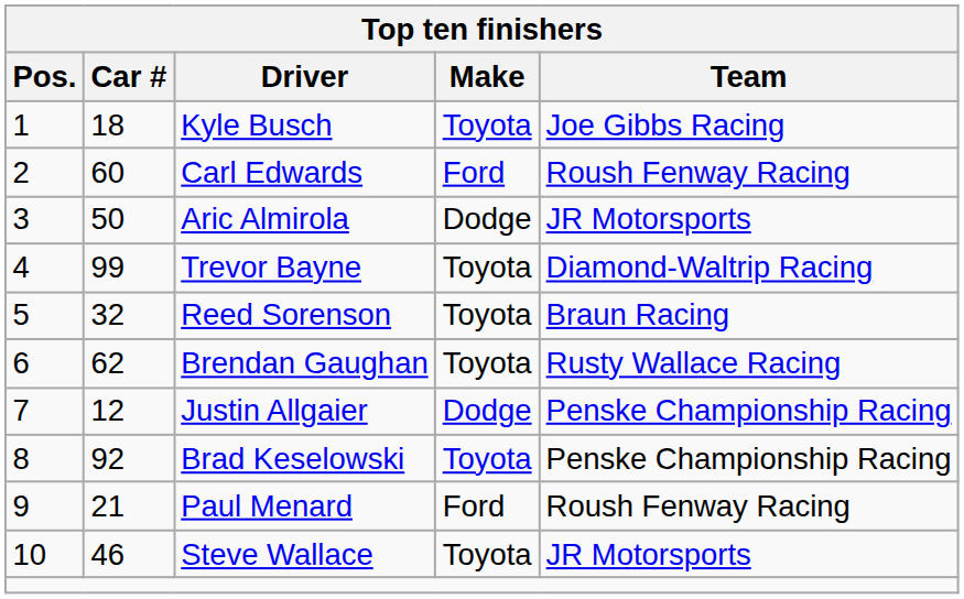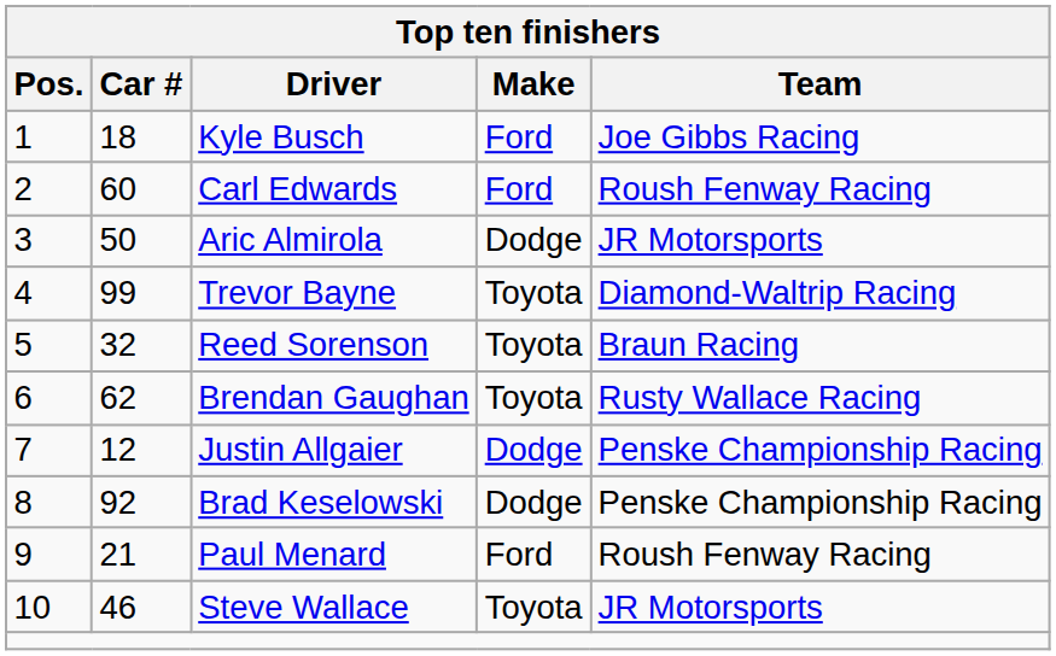Kyle Busch | Make: Toyota -> Ford
Brad Keselowski | Make: Toyota -> Dodge
